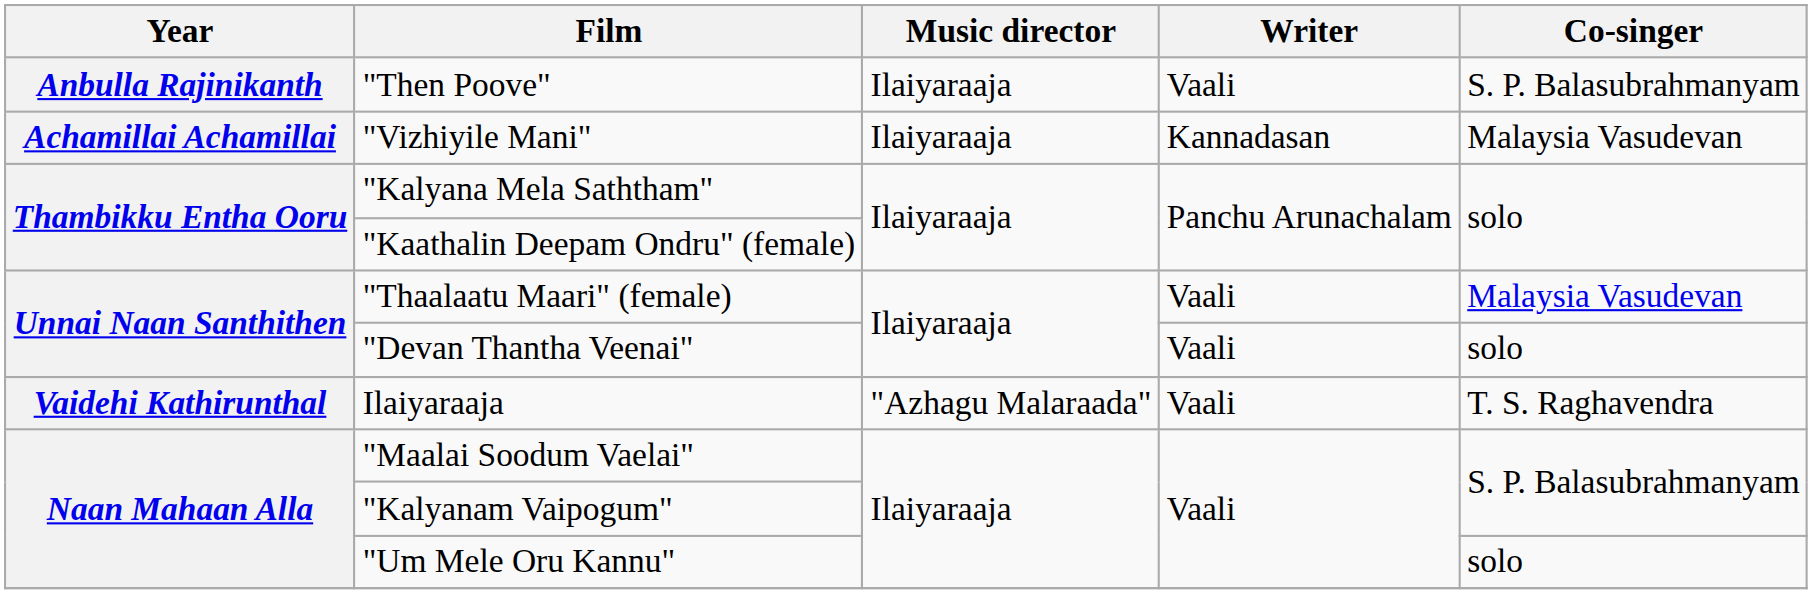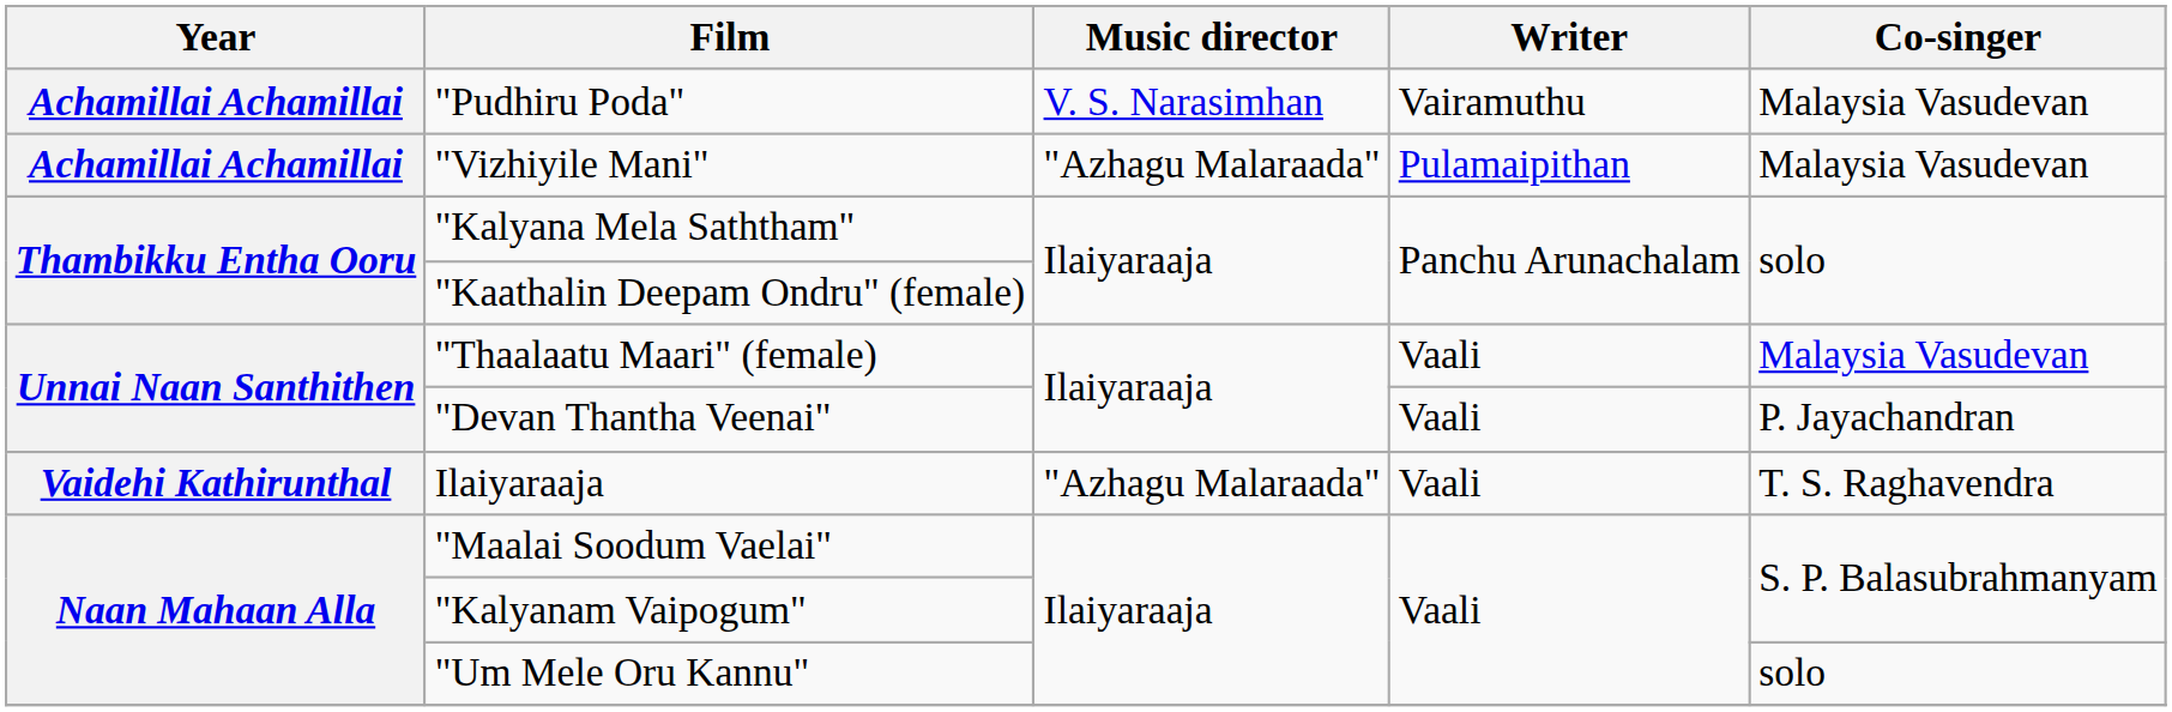+ row: Achamillai Achamillai | "Pudhiru Poda" | V. S. Narasimhan | Vairamuthu | Malaysia Vasudevan
- row: Anbulla Rajinikanth | "Then Poove" | Ilaiyaraaja | Vaali | S. P. Balasubrahmanyam
"Vizhiyile Mani" | Music director: Ilaiyaraaja -> "Azhagu Malaraada"
"Vizhiyile Mani" | Writer: Kannadasan -> Pulamaipithan
"Devan Thantha Veenai" | Co-singer: solo -> P. Jayachandran
